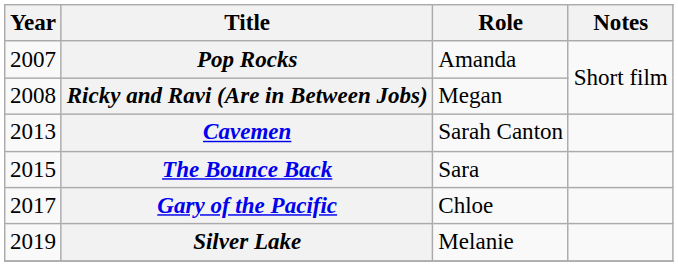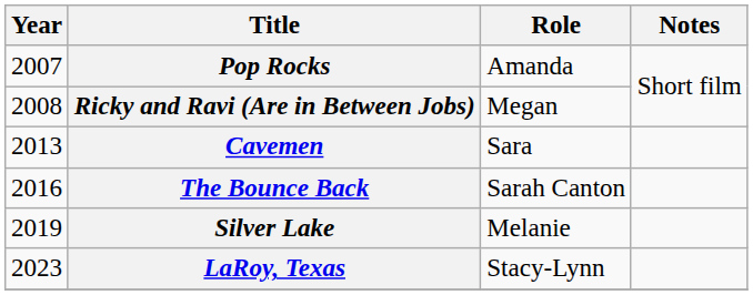Cavemen | Role: Sarah Canton -> Sara
The Bounce Back | Year: 2015 -> 2016
The Bounce Back | Role: Sara -> Sarah Canton
- row: 2017 | Gary of the Pacific | Chloe
+ row: 2023 | LaRoy, Texas | Stacy-Lynn
